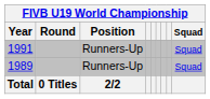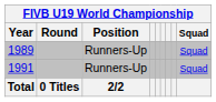rows swapped: 1989 <-> 1991
